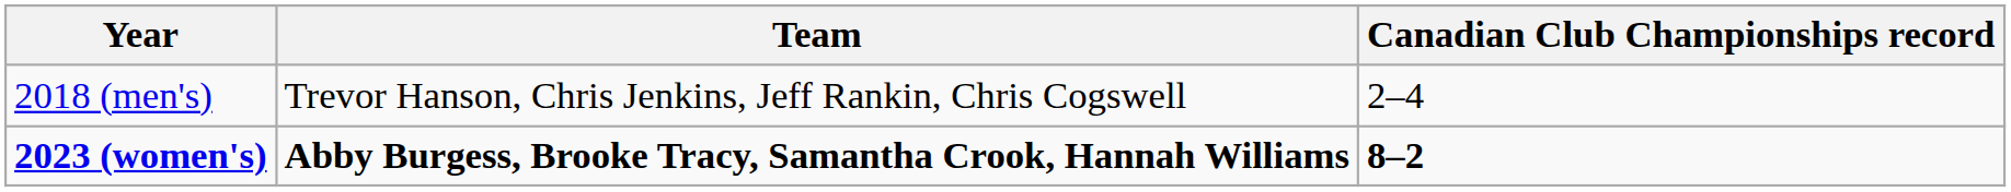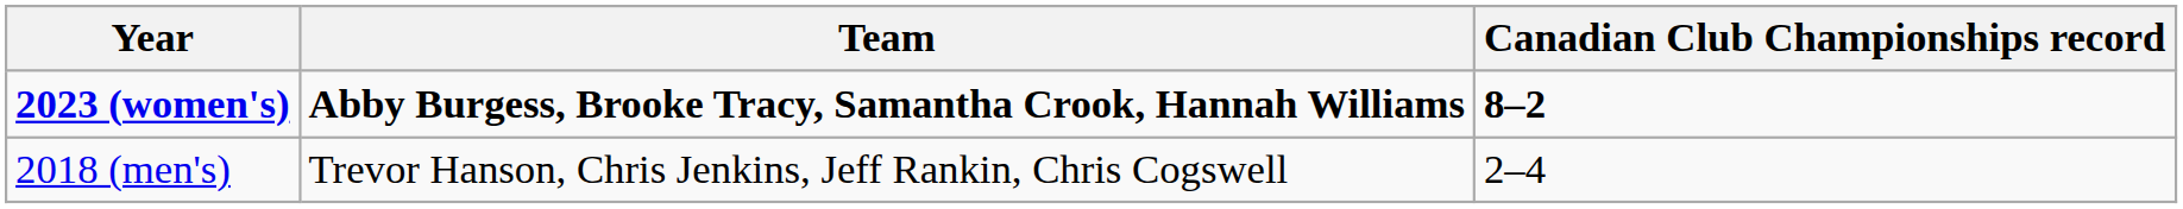rows swapped: 2018 (men's) <-> 2023 (women's)
